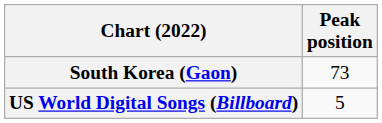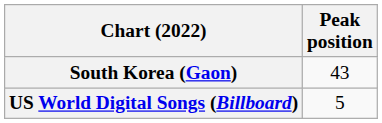South Korea (Gaon) | Peak position: 73 -> 43
